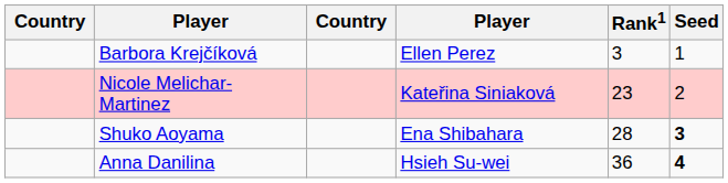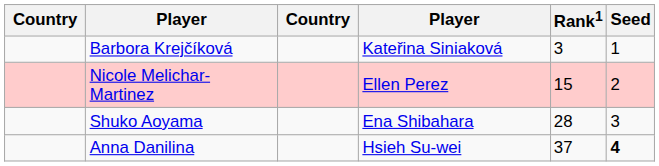Barbora Krejčíková | column 4: Ellen Perez -> Kateřina Siniaková
Nicole Melichar-Martinez | column 4: Kateřina Siniaková -> Ellen Perez
Nicole Melichar-Martinez | Rank1: 23 -> 15
Shuko Aoyama | Seed: bold -> normal
Anna Danilina | Rank1: 36 -> 37
